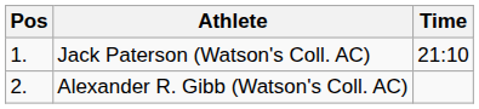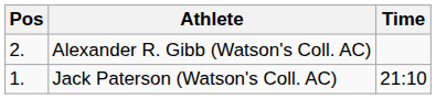rows swapped: Jack Paterson (Watson's Coll. AC) <-> Alexander R. Gibb (Watson's Coll. AC)
